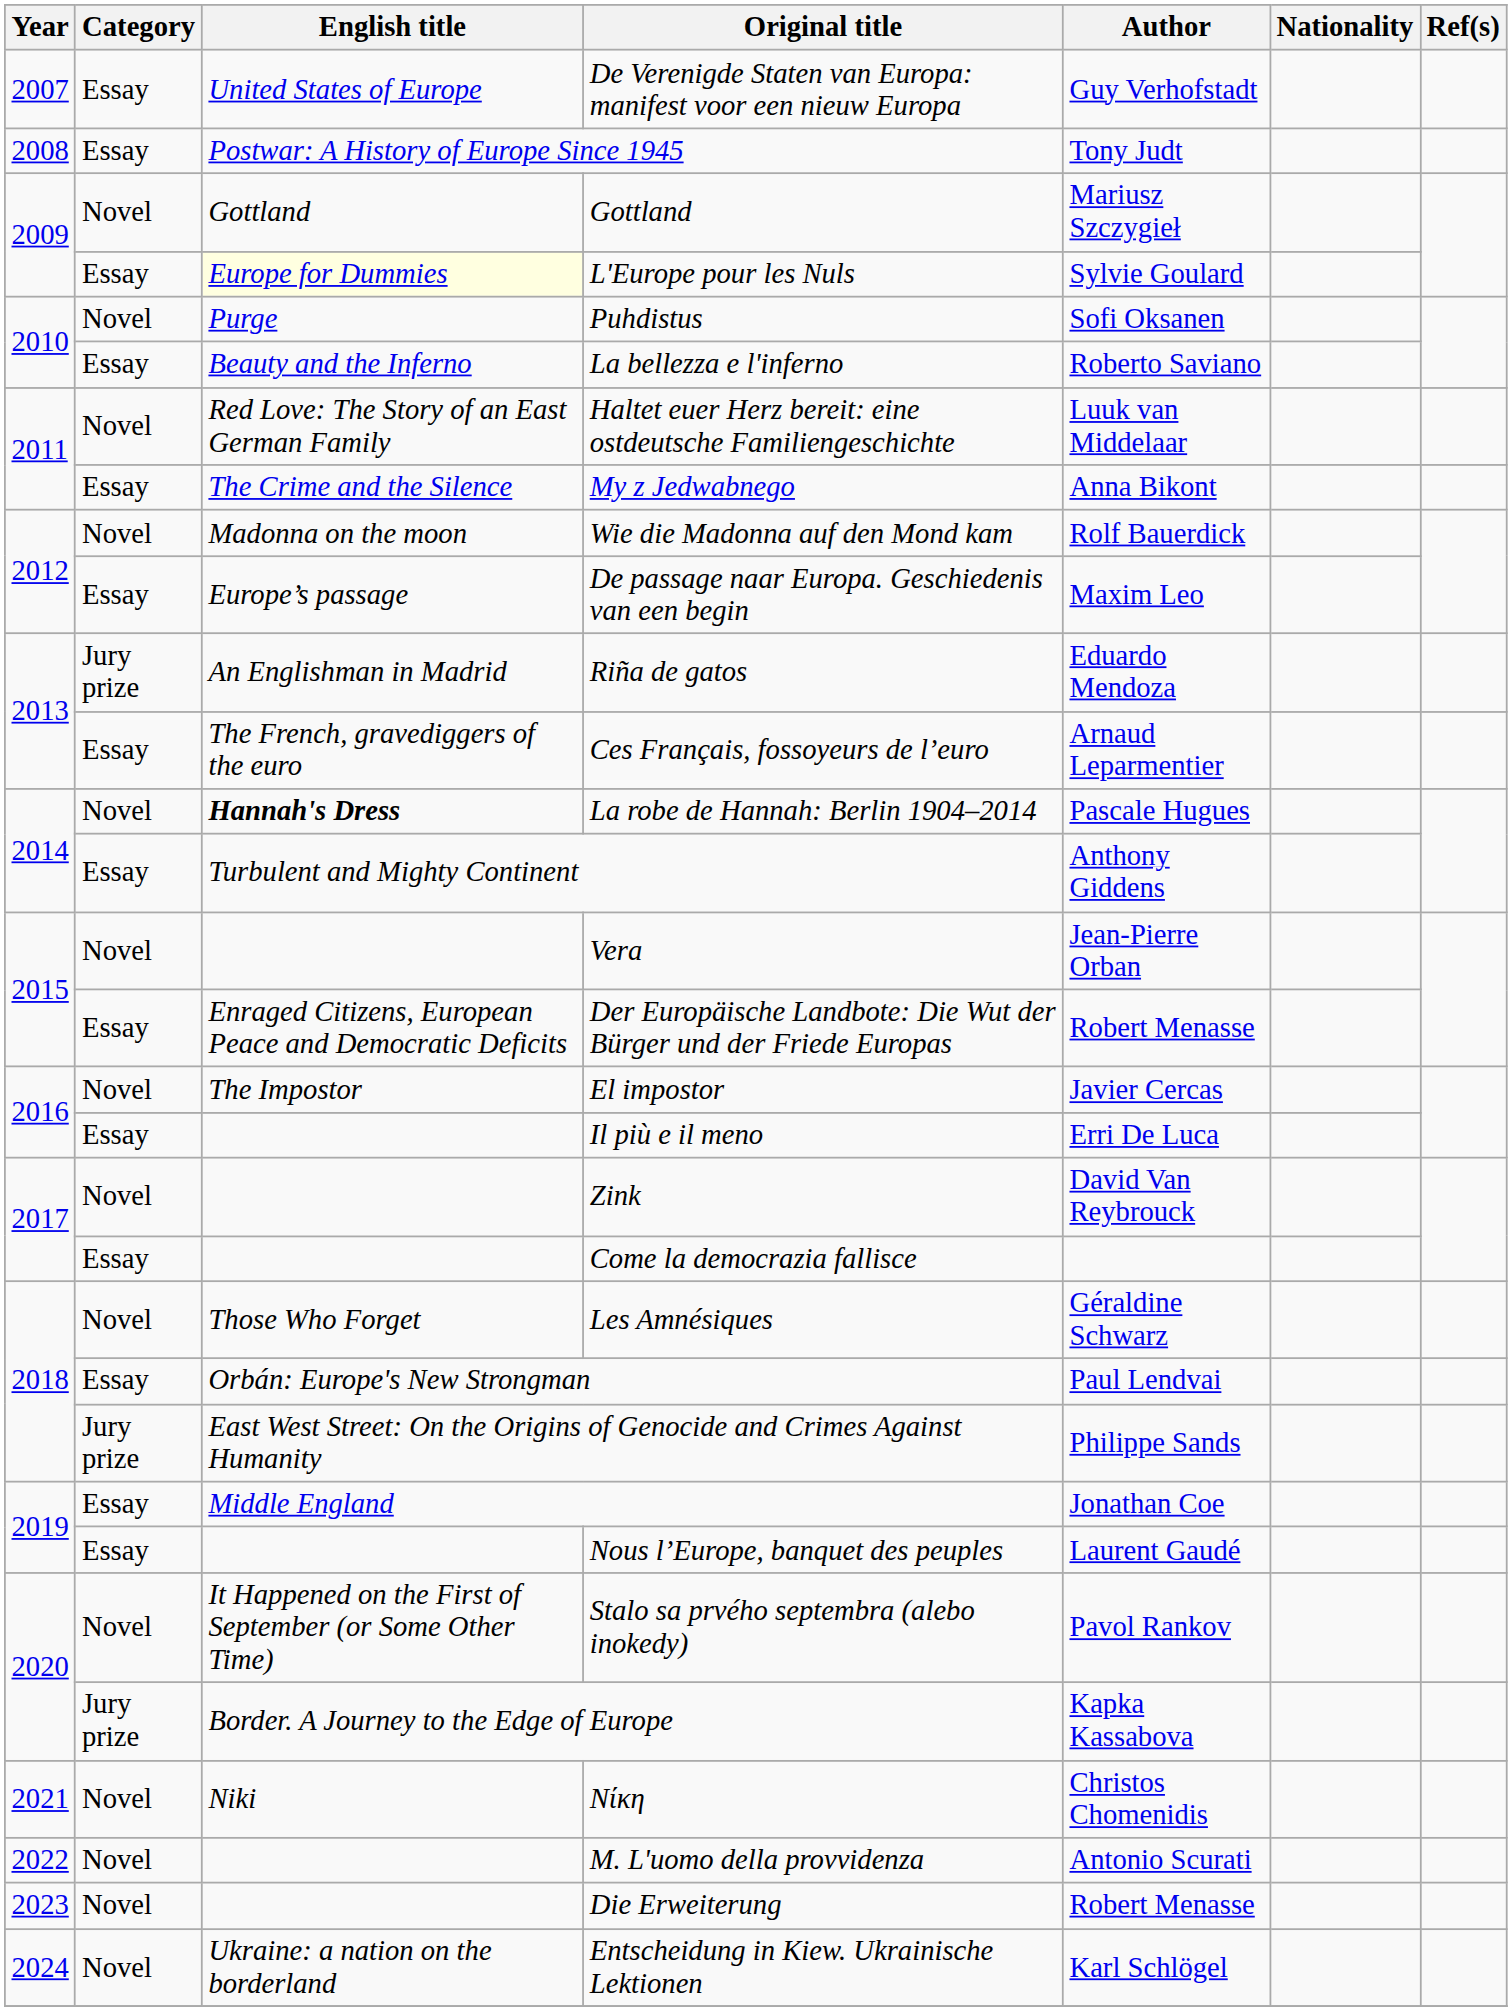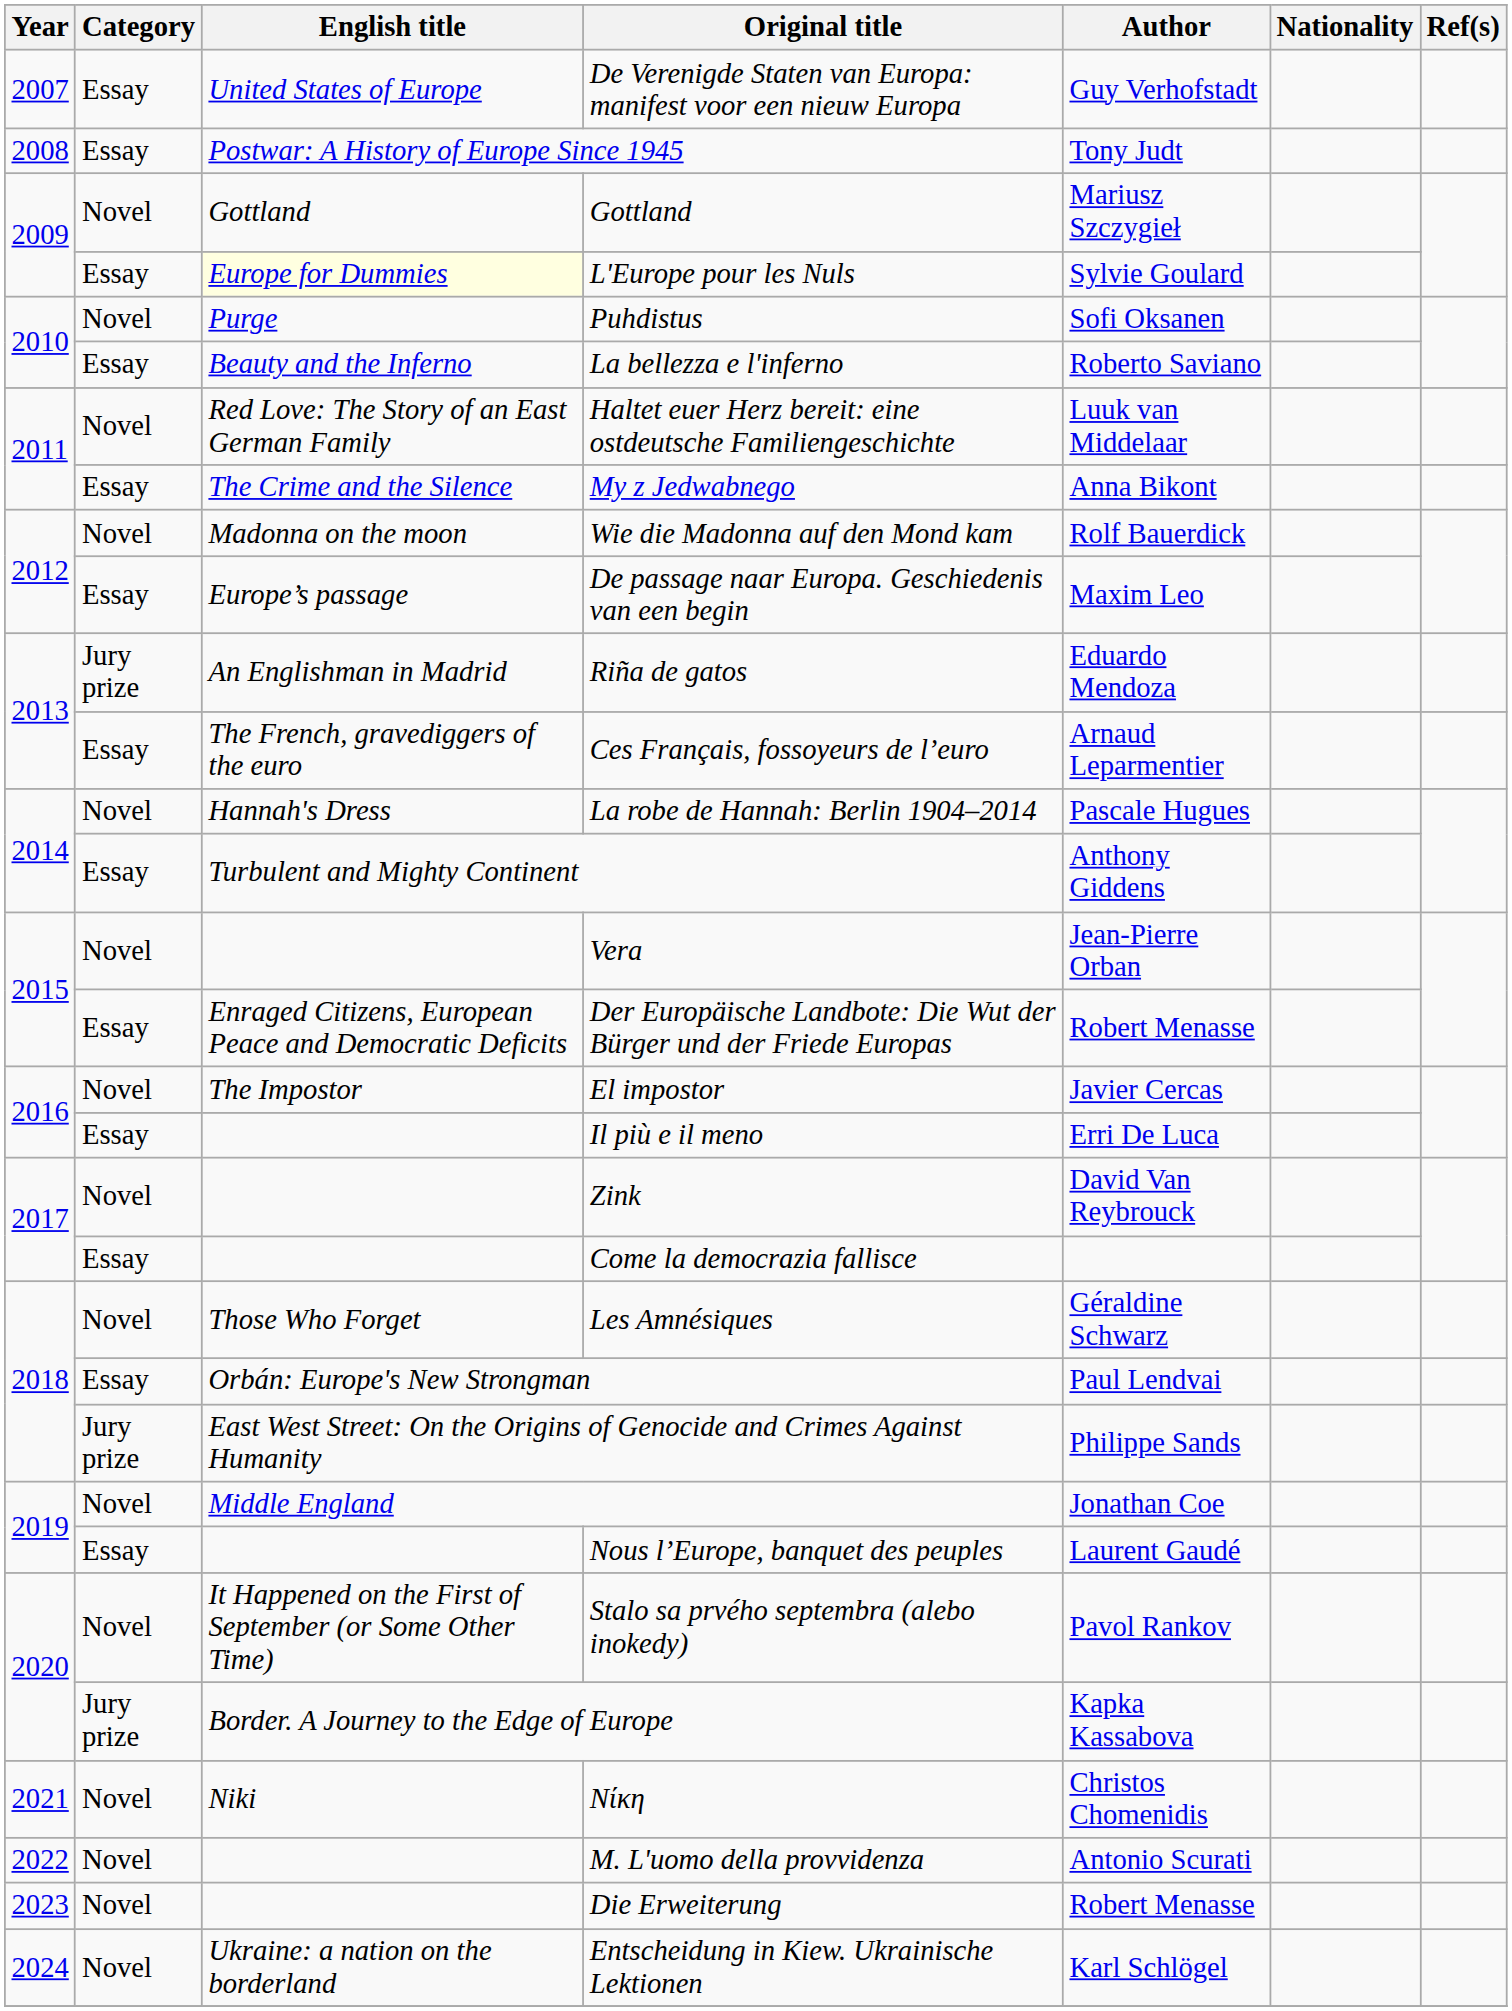La robe de Hannah: Berlin 1904–2014 | English title: bold -> normal
Middle England | Category: Essay -> Novel
